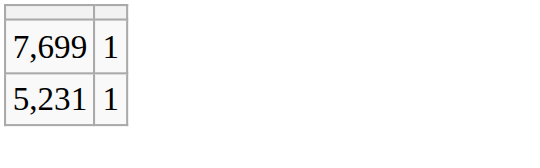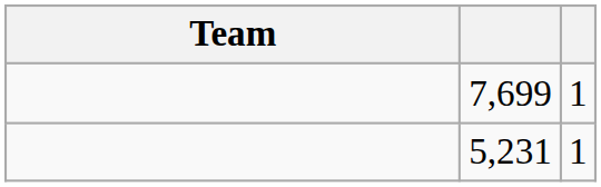+ column: Team
